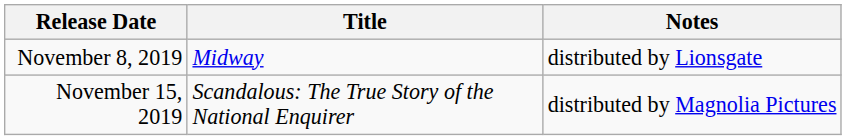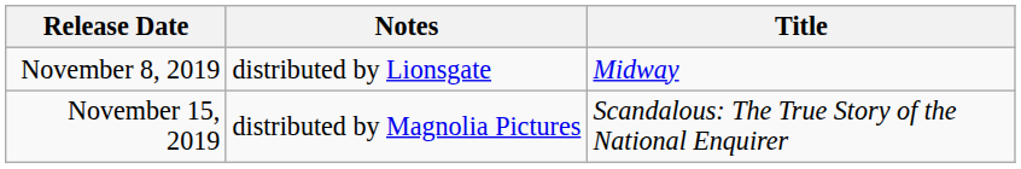columns swapped: Title <-> Notes
